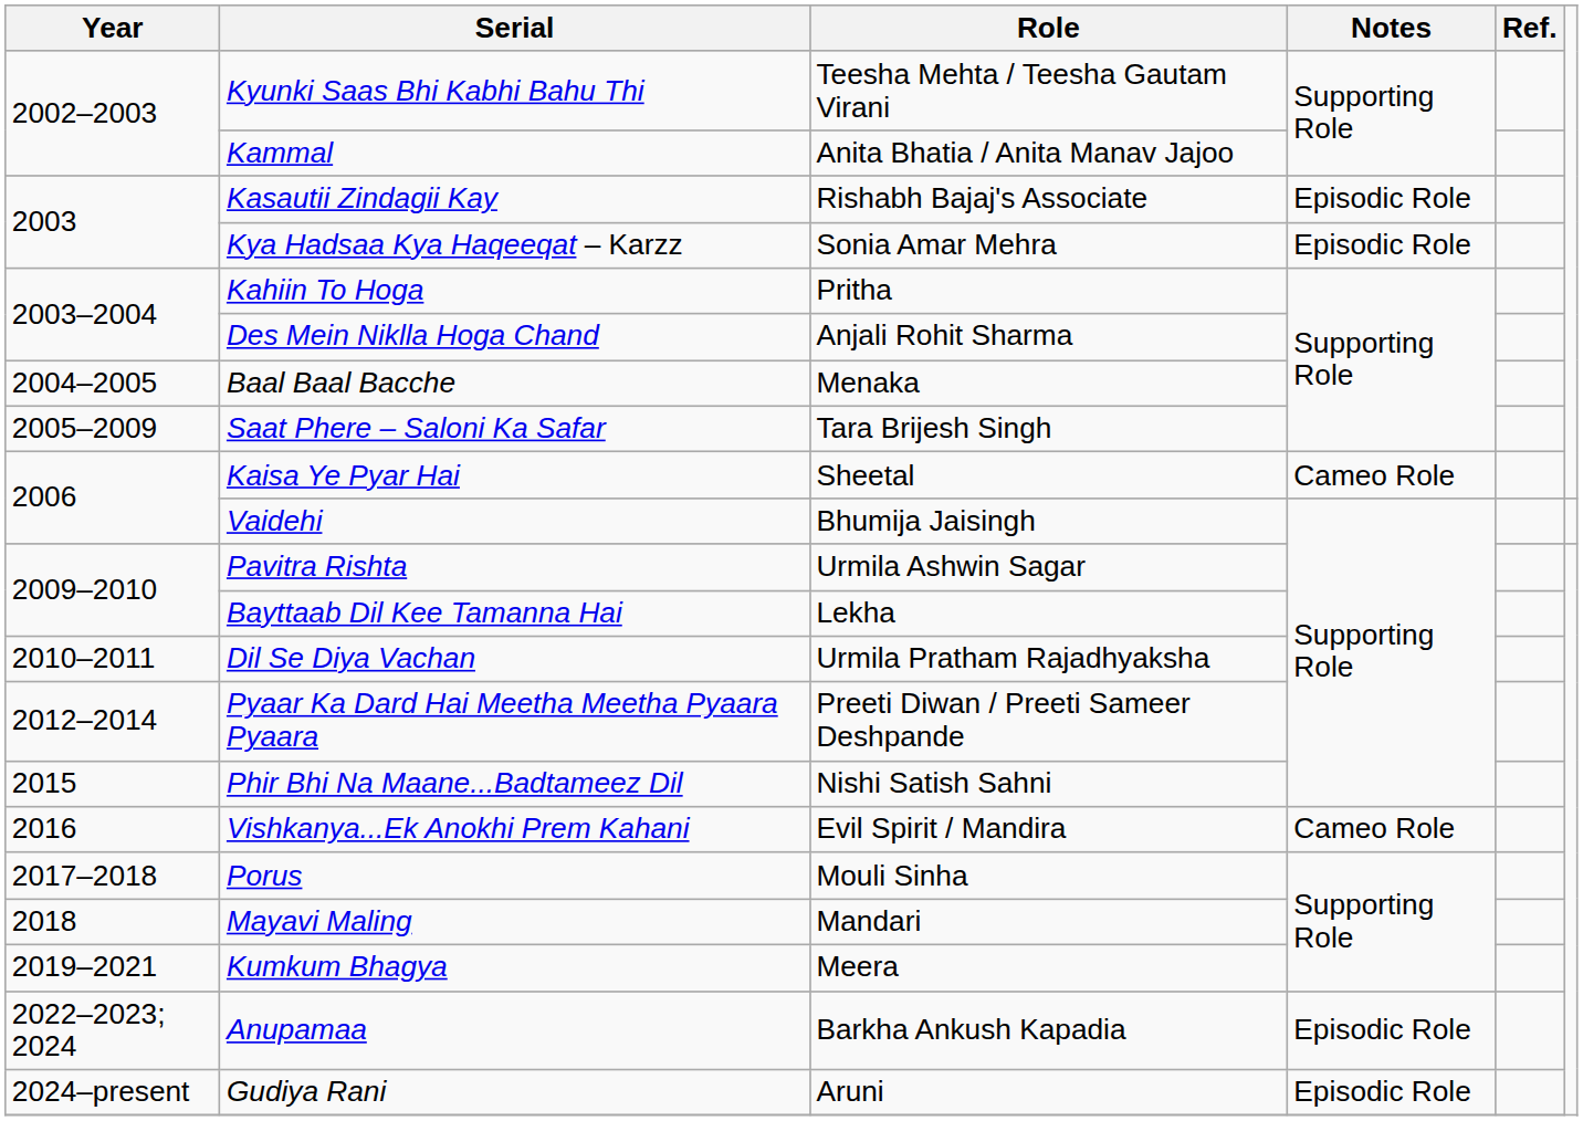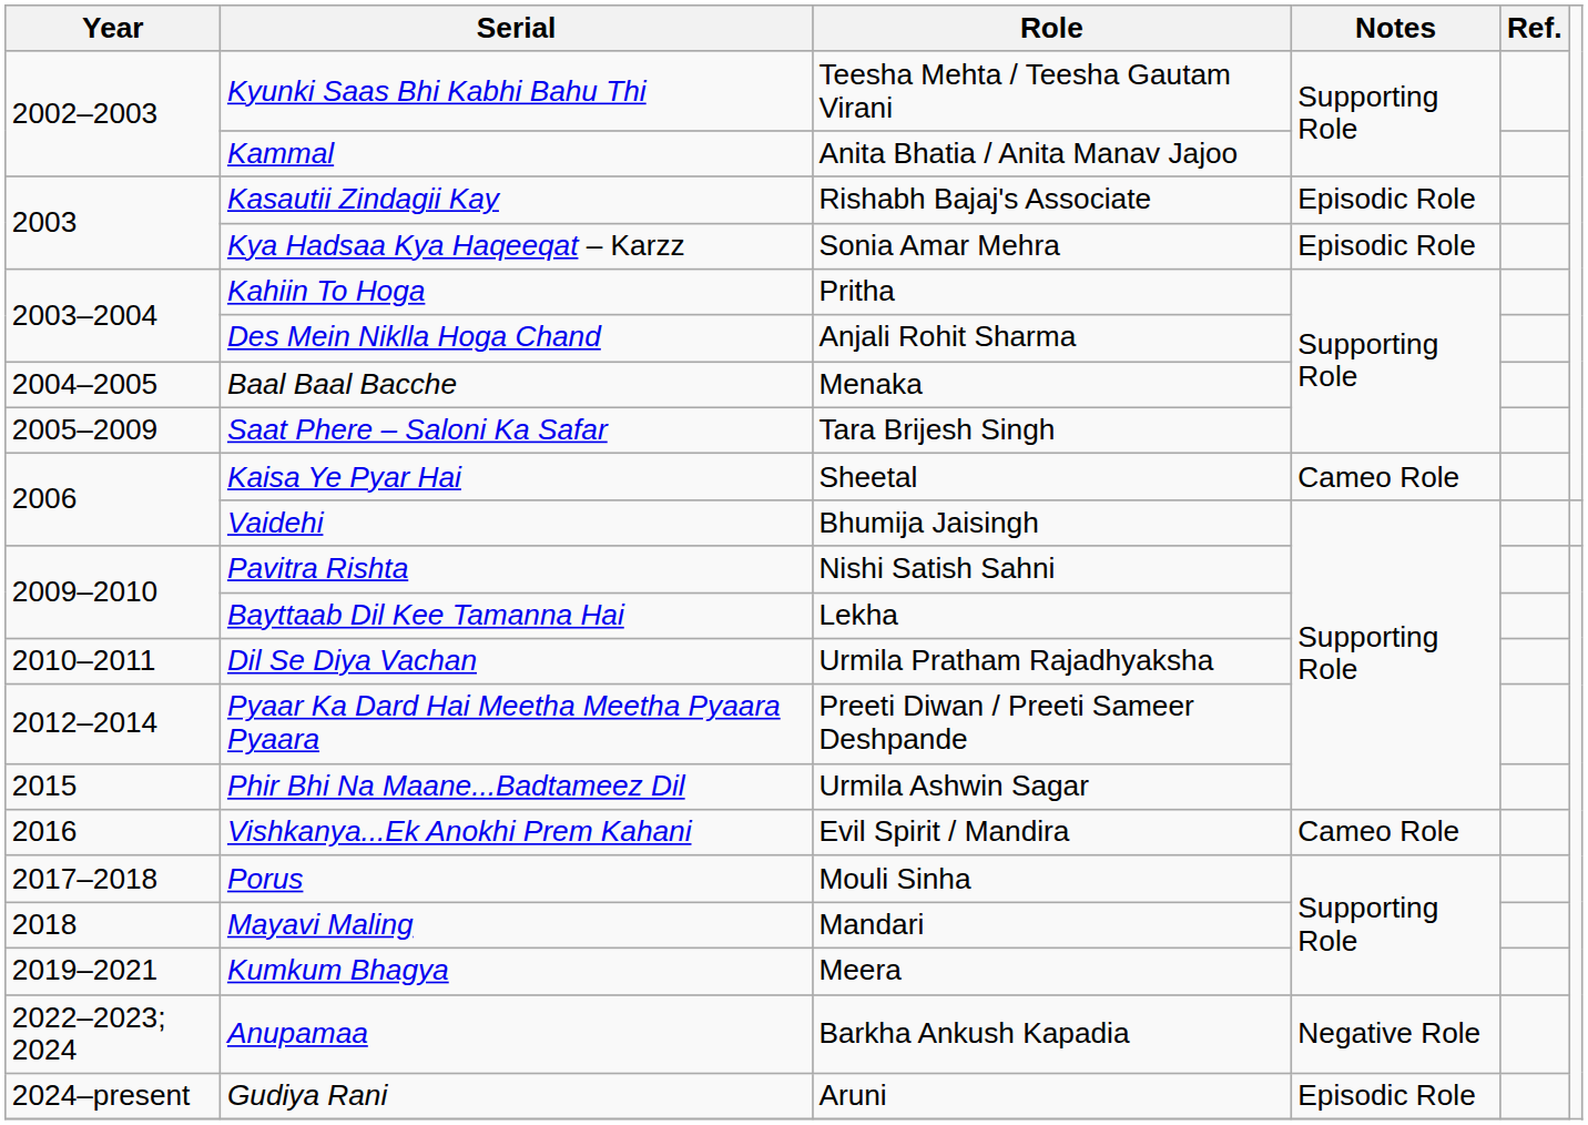Pavitra Rishta | Role: Urmila Ashwin Sagar -> Nishi Satish Sahni
Phir Bhi Na Maane...Badtameez Dil | Role: Nishi Satish Sahni -> Urmila Ashwin Sagar
Anupamaa | Notes: Episodic Role -> Negative Role
